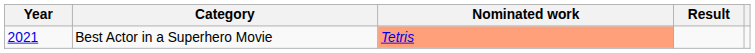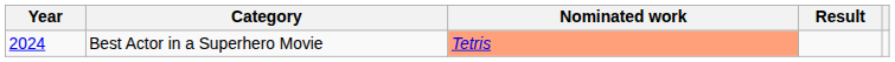Best Actor in a Superhero Movie | Year: 2021 -> 2024
